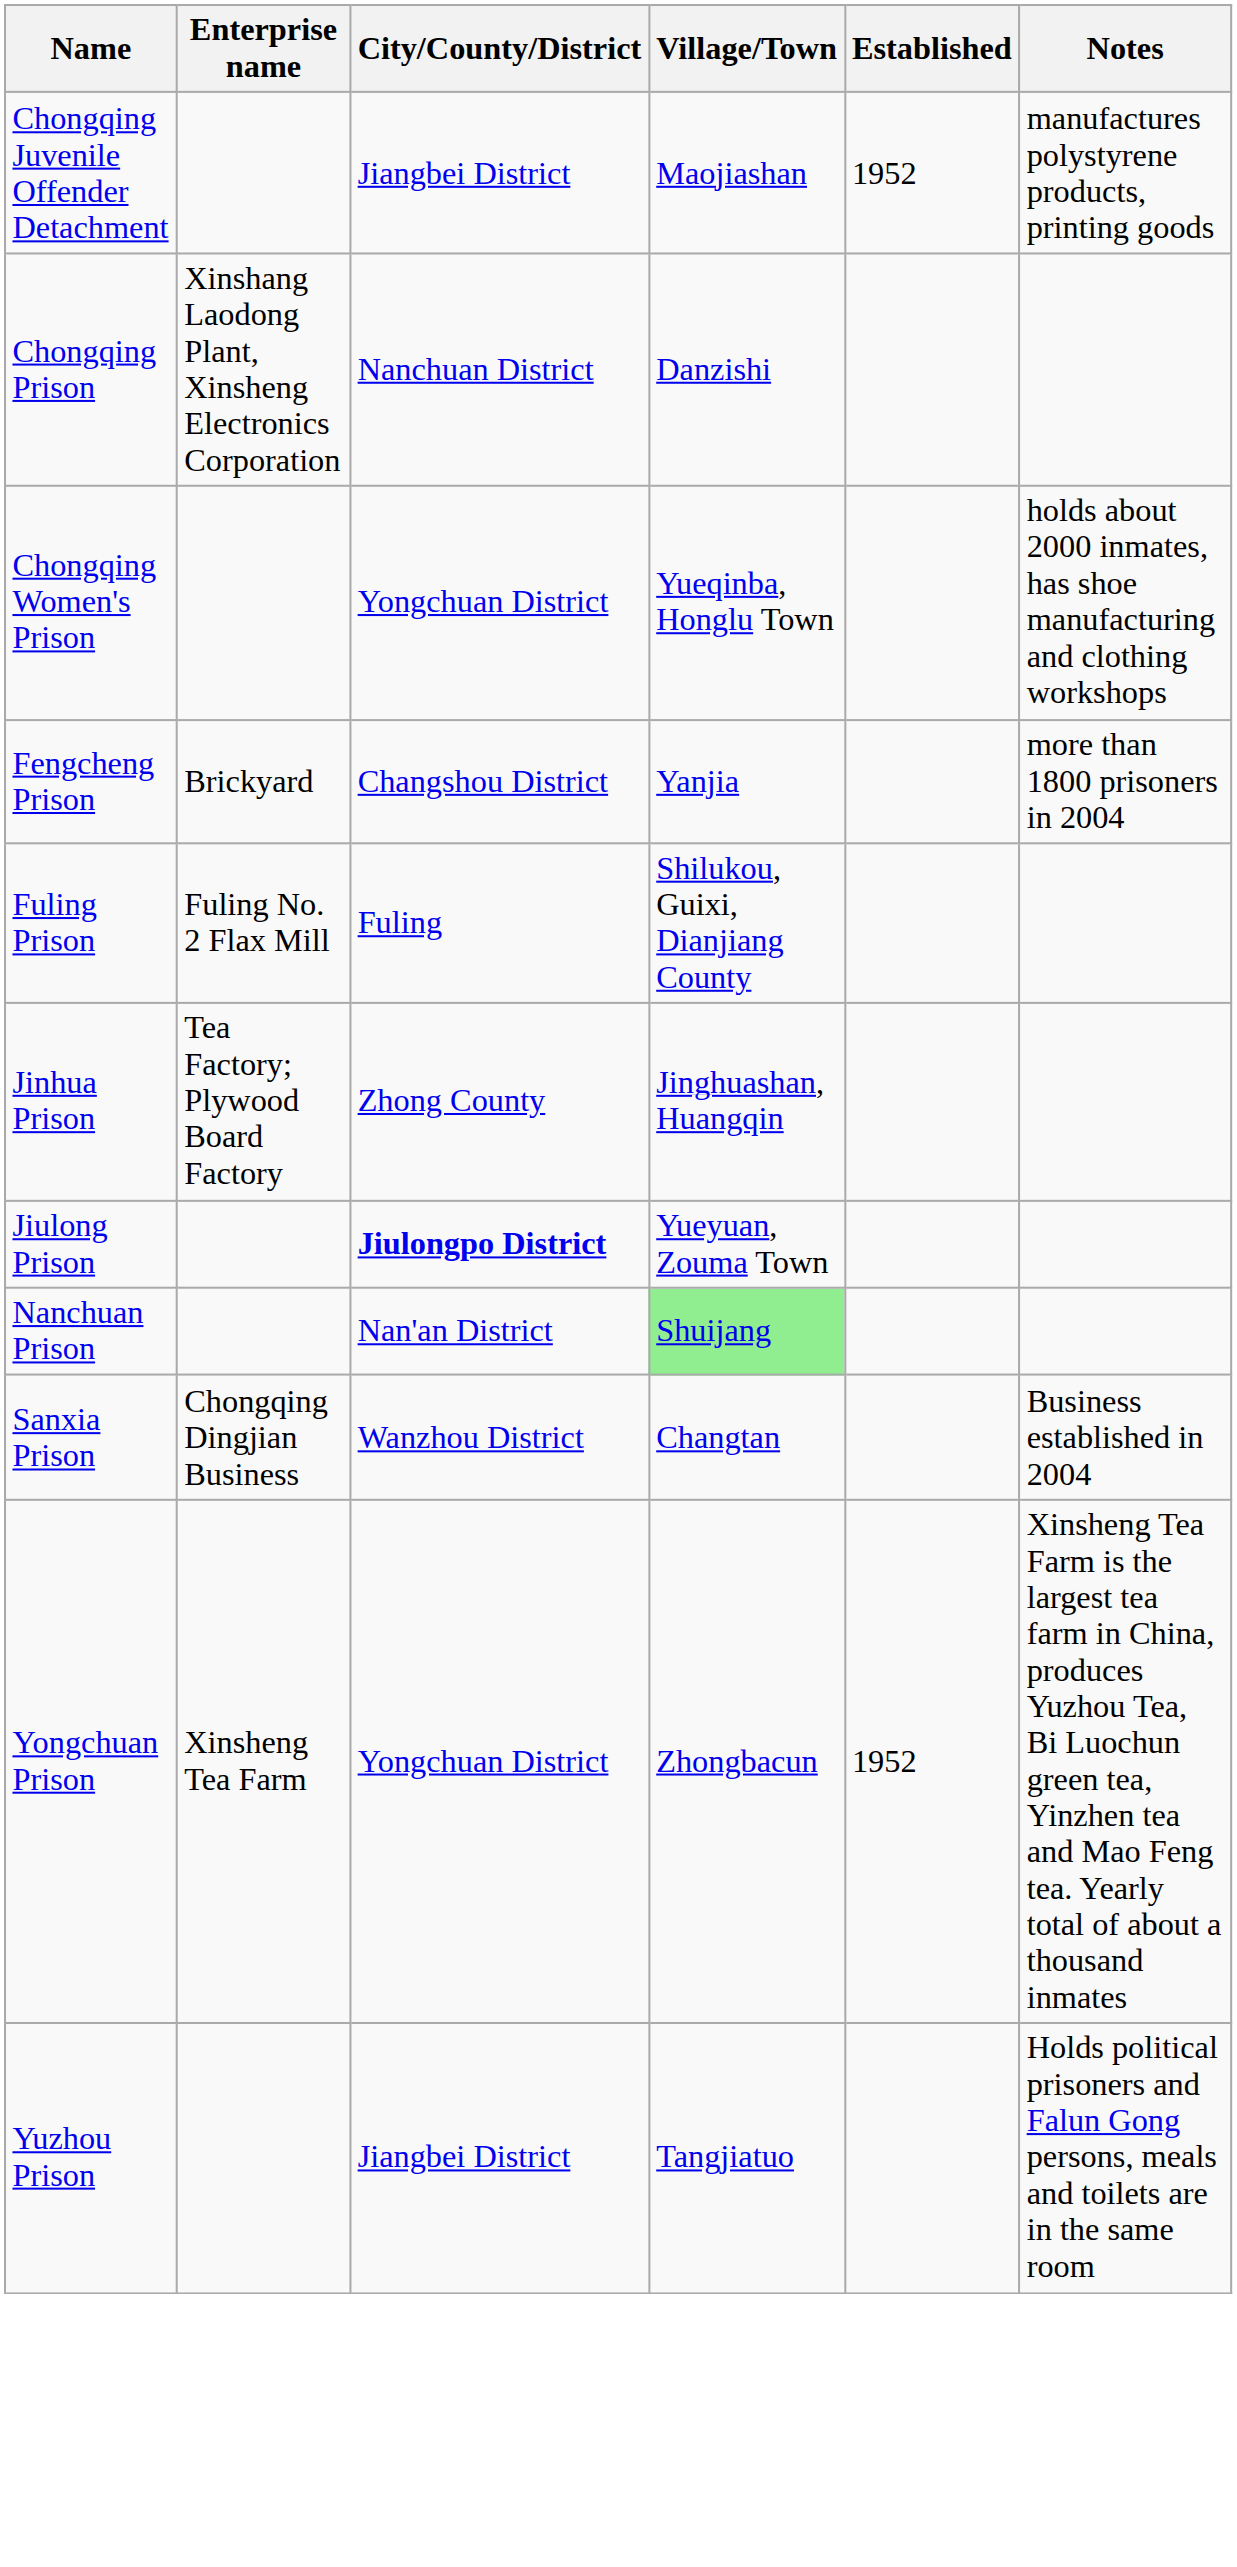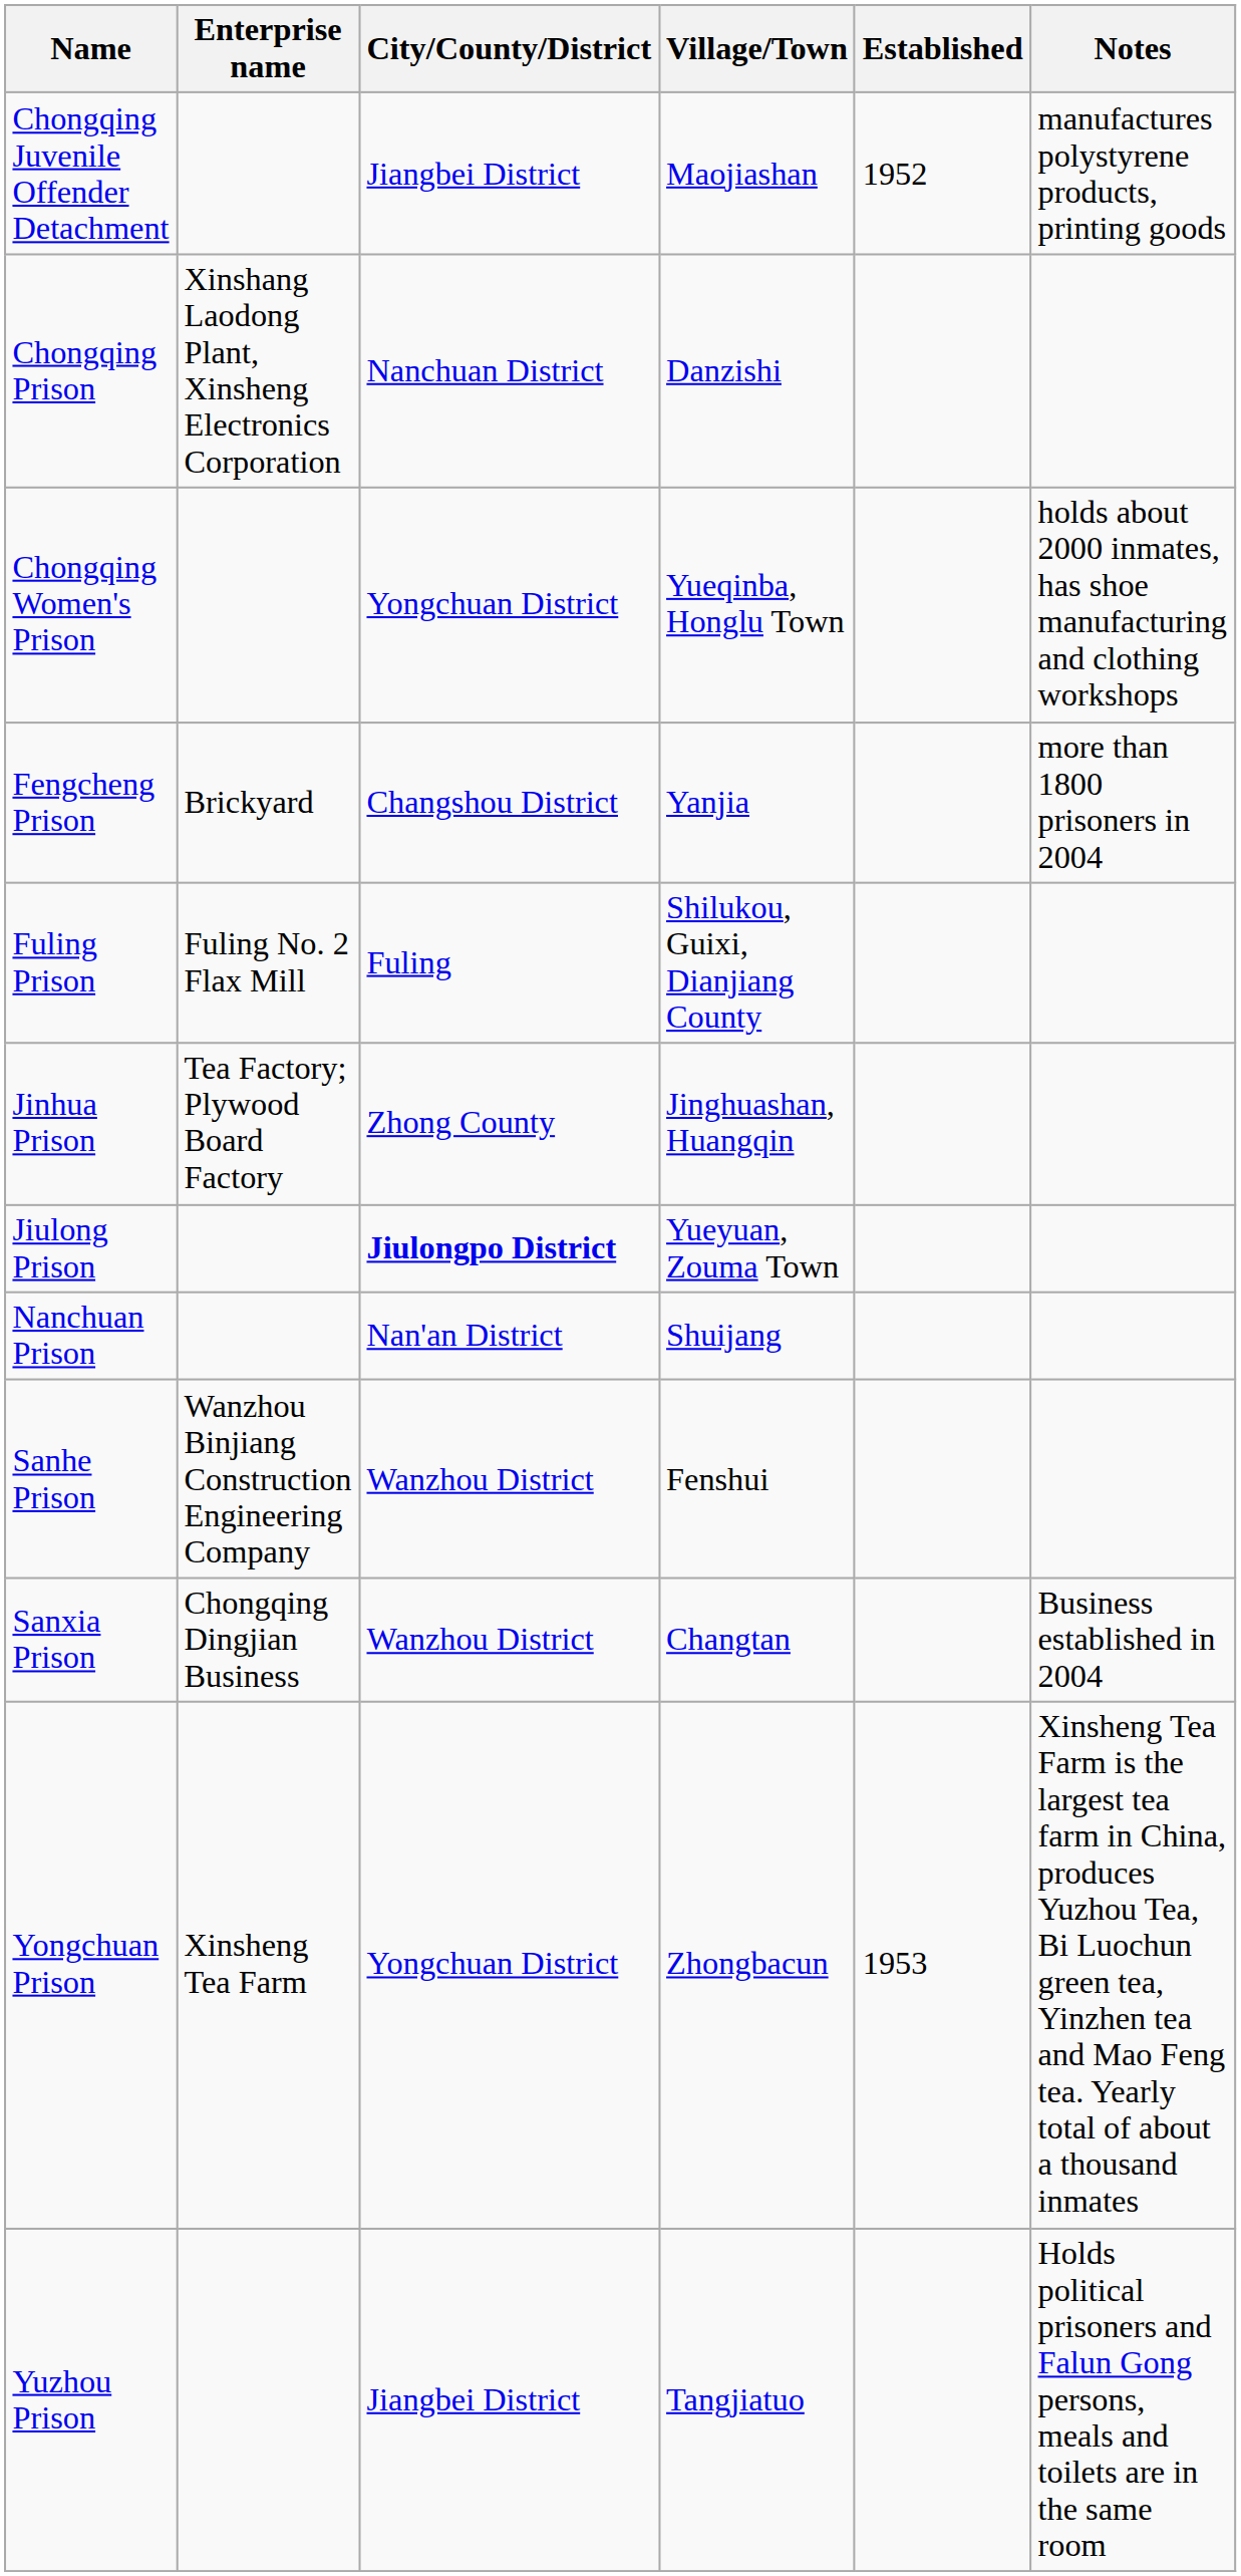Nanchuan Prison | Village/Town: lightgreen background -> no background
+ row: Sanhe Prison | Wanzhou Binjiang Construction Engineering Company | Wanzhou District | Fenshui
Yongchuan Prison | Established: 1952 -> 1953
